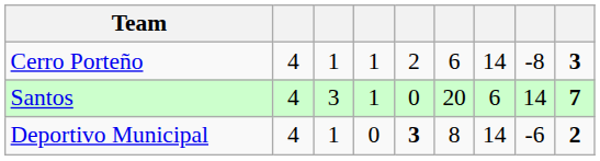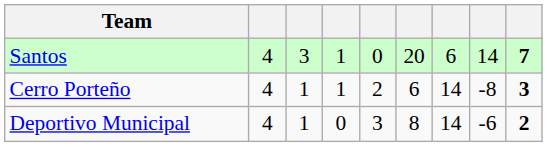rows swapped: Santos <-> Cerro Porteño
Deportivo Municipal | column 5: bold -> normal
